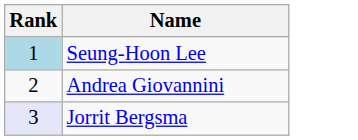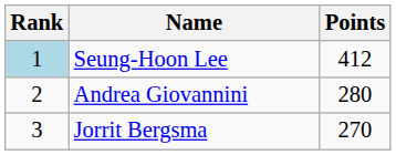+ column: Points | 412 | 280 | 270
Jorrit Bergsma | Rank: lavender background -> no background
